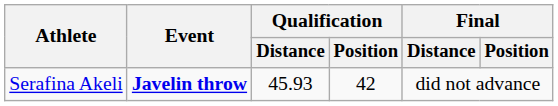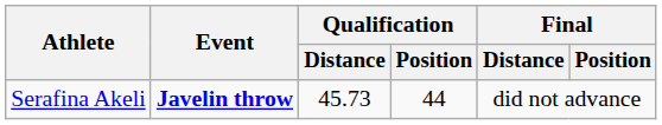Serafina Akeli | Qualification / Distance: 45.93 -> 45.73
Serafina Akeli | Qualification / Position: 42 -> 44
